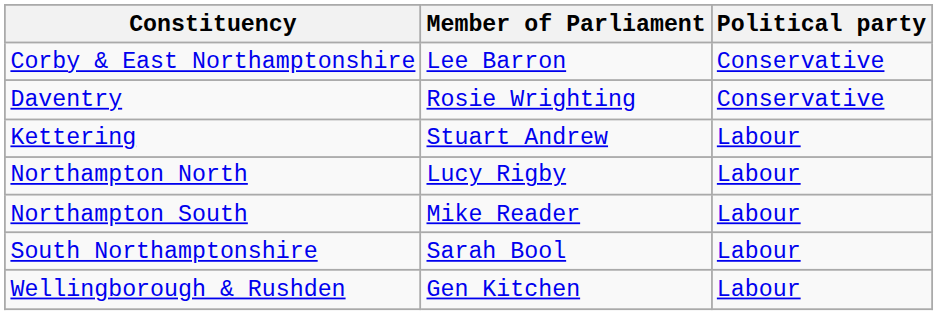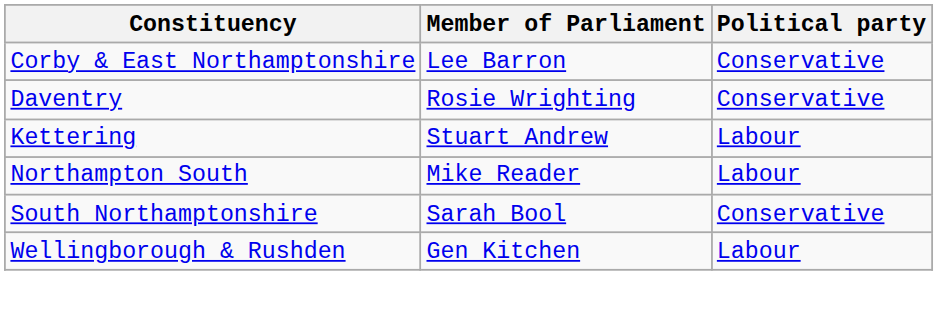- row: Northampton North | Lucy Rigby | Labour
South Northamptonshire | Political party: Labour -> Conservative
